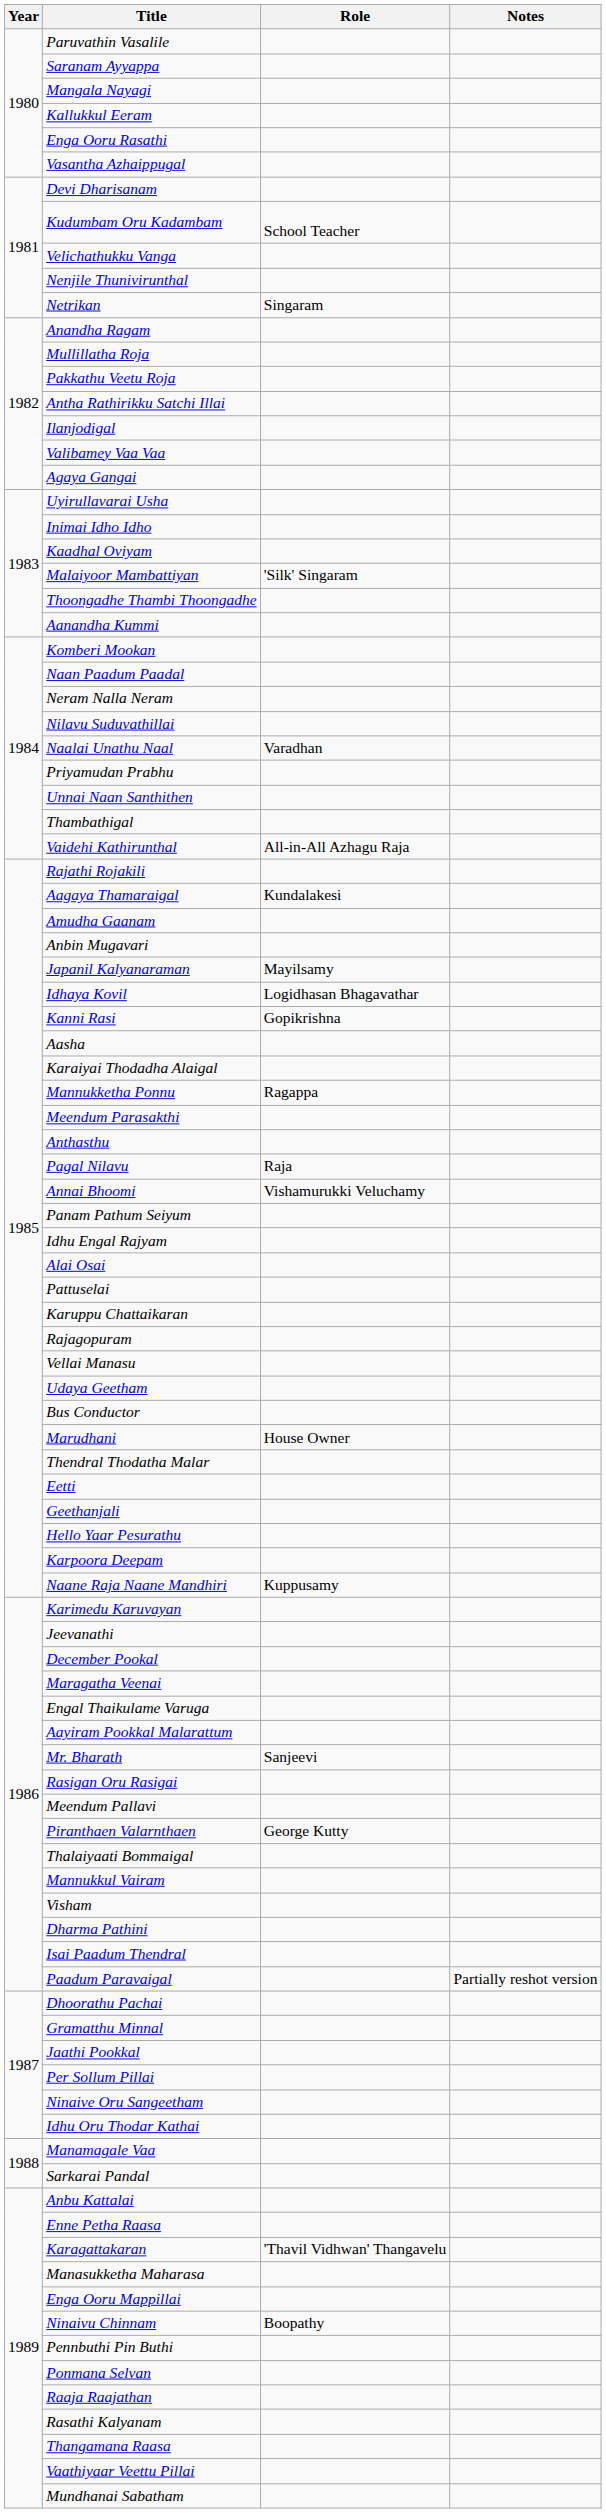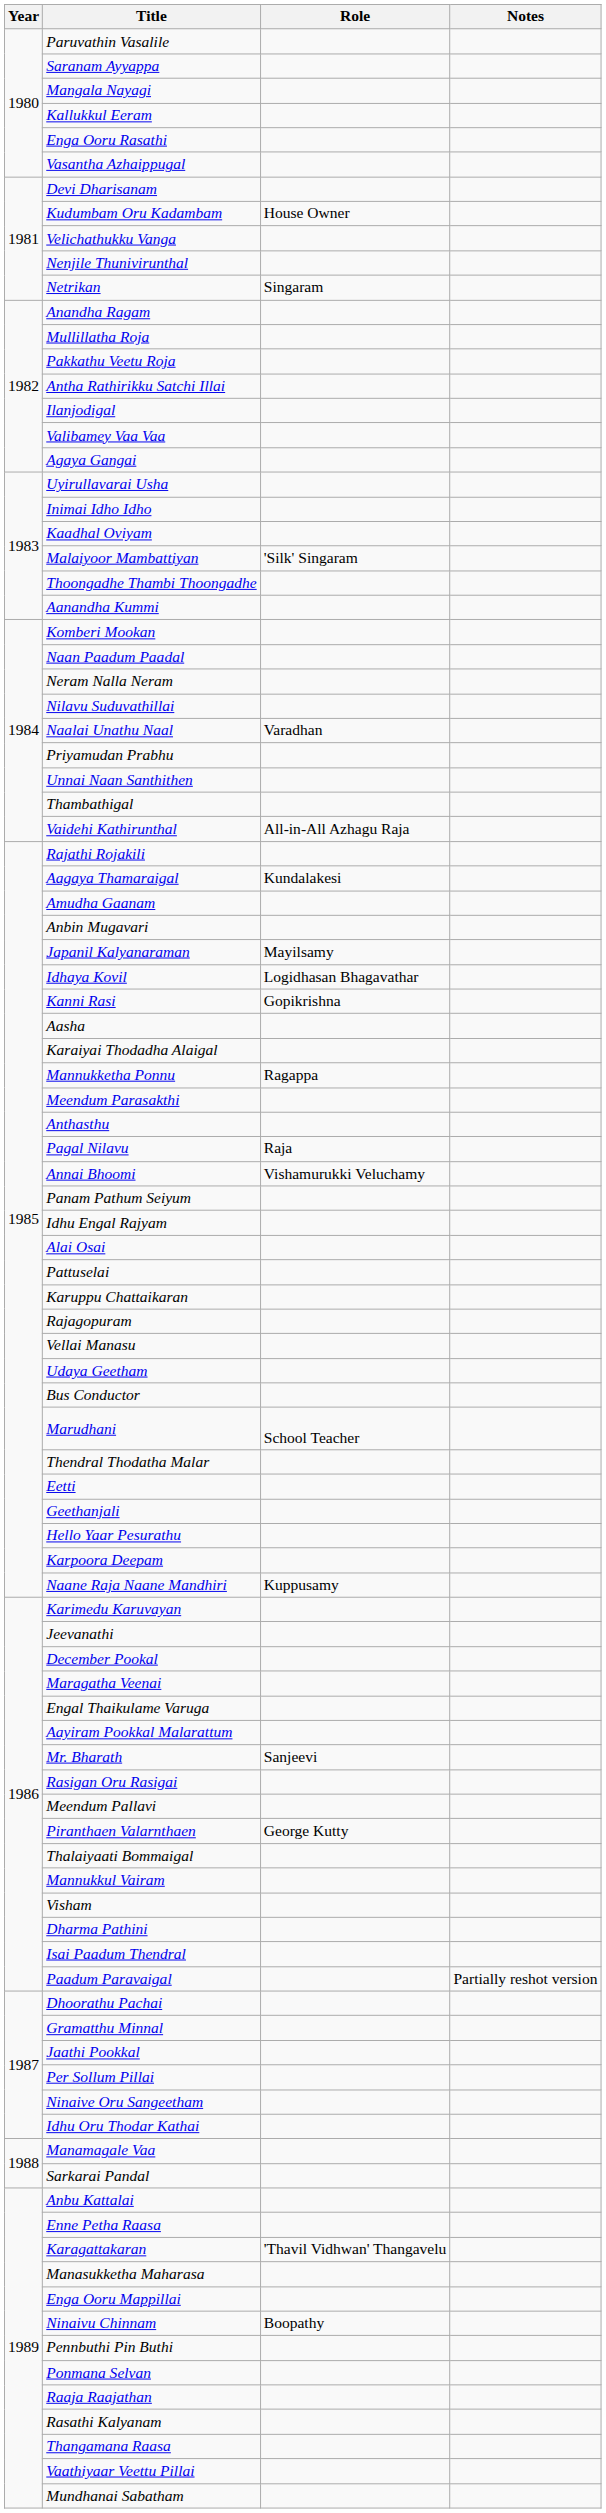Kudumbam Oru Kadambam | Role: School Teacher -> House Owner
Marudhani | Role: House Owner -> School Teacher
